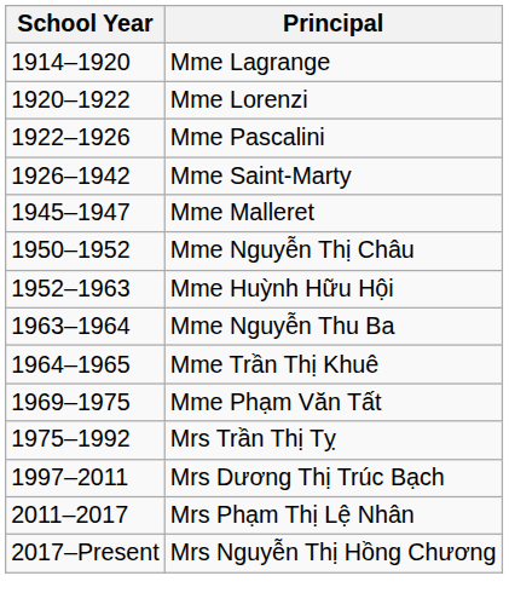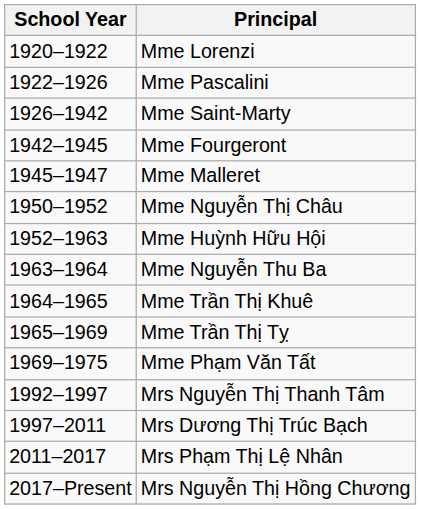- row: 1914–1920 | Mme Lagrange
+ row: 1942–1945 | Mme Fourgeront
+ row: 1965–1969 | Mme Trần Thị Tỵ
- row: 1975–1992 | Mrs Trần Thị Tỵ
+ row: 1992–1997 | Mrs Nguyễn Thị Thanh Tâm
